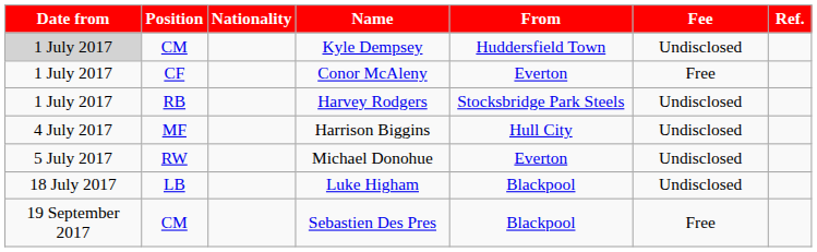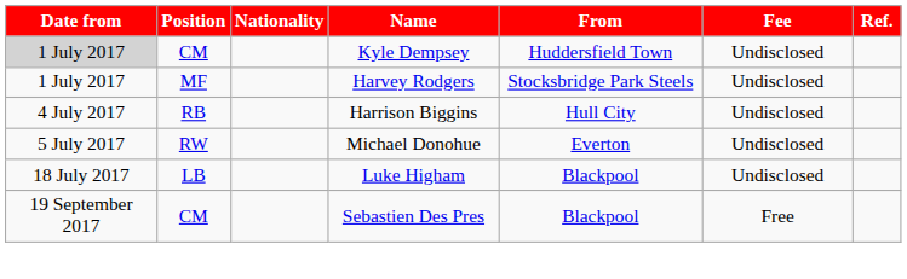- row: 1 July 2017 | CF | Conor McAleny | Everton | Free
Harvey Rodgers | Position: RB -> MF
Harrison Biggins | Position: MF -> RB
